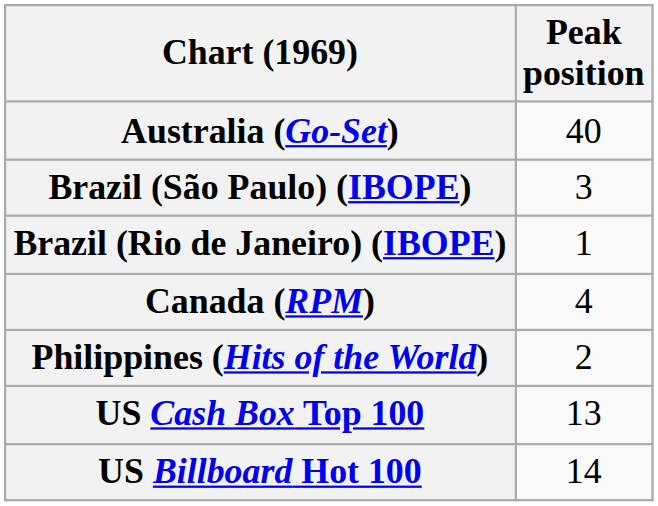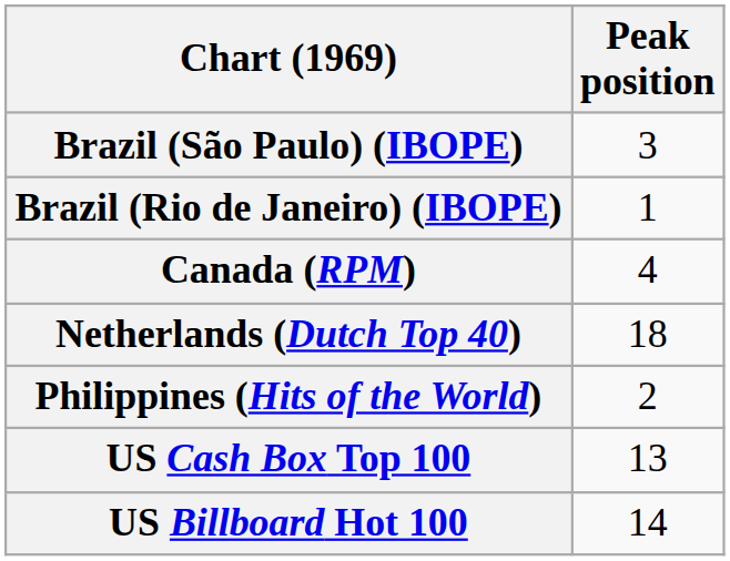- row: Australia (Go-Set) | 40
+ row: Netherlands (Dutch Top 40) | 18
